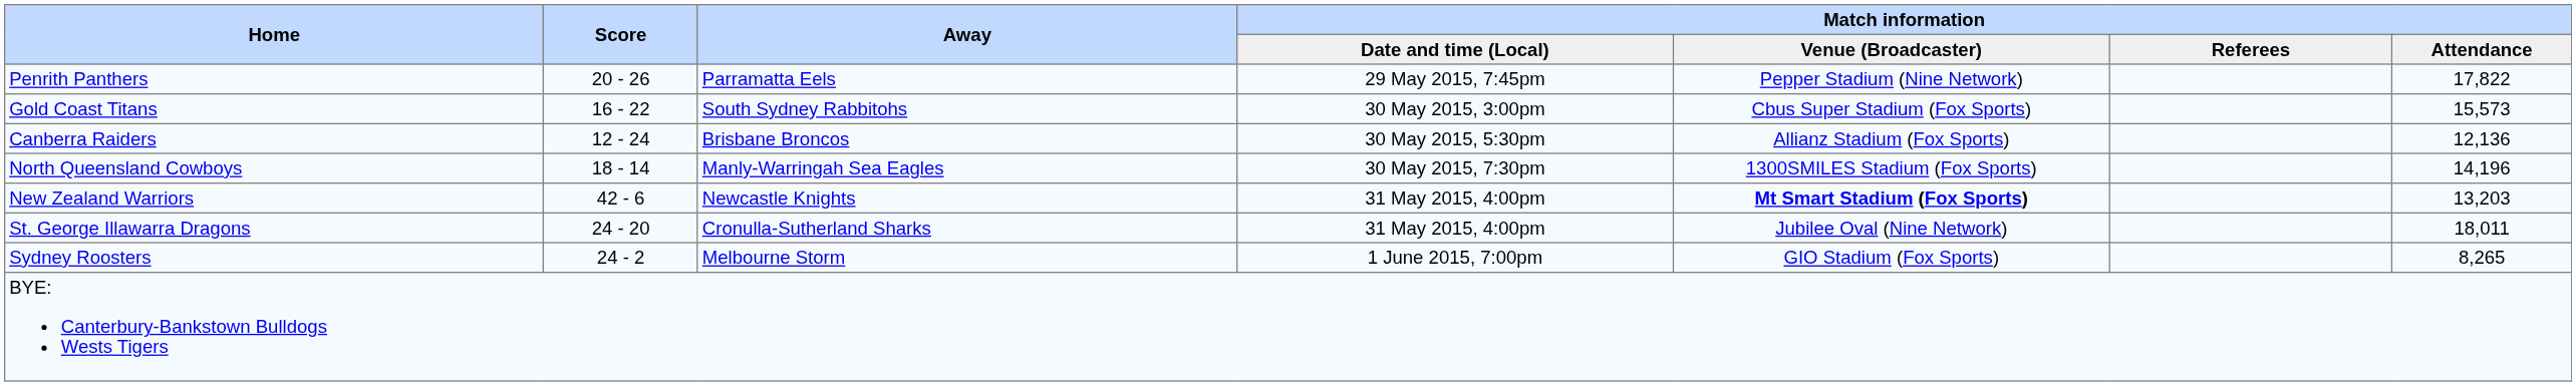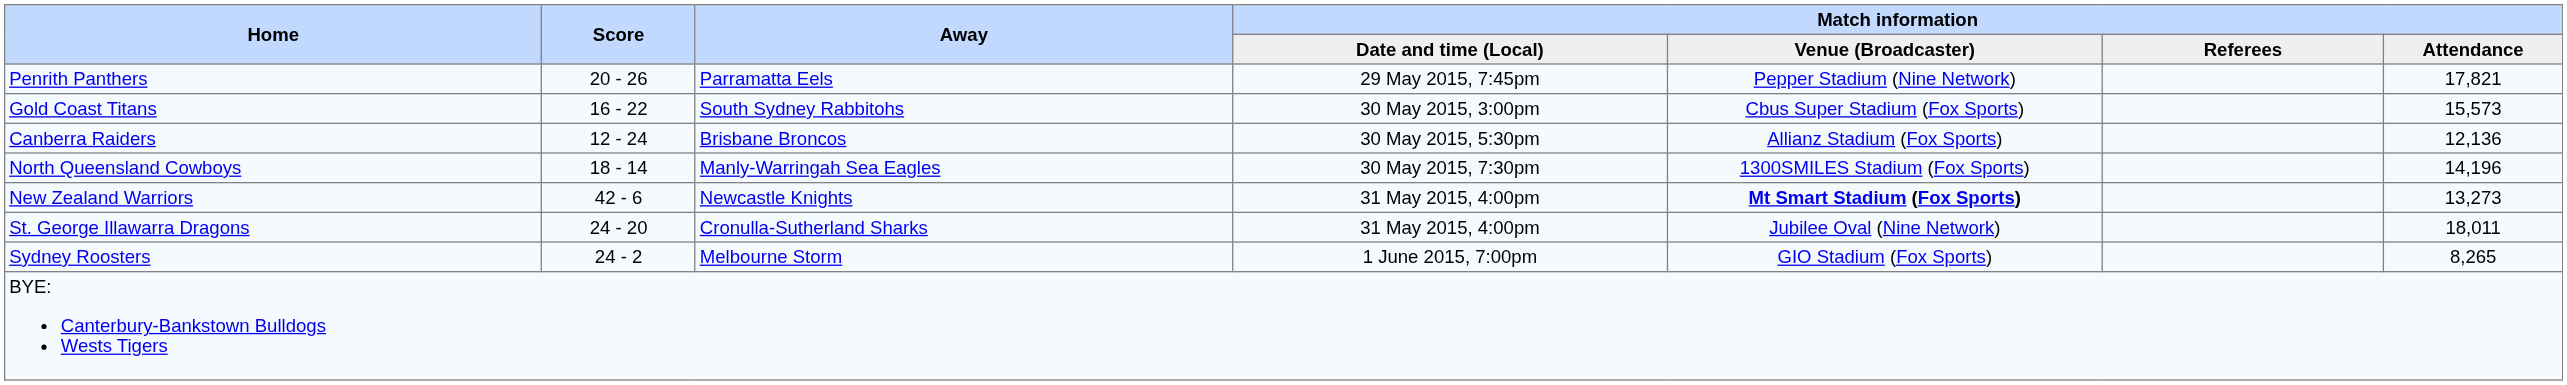Penrith Panthers | Match information / Attendance: 17,822 -> 17,821
New Zealand Warriors | Match information / Attendance: 13,203 -> 13,273
